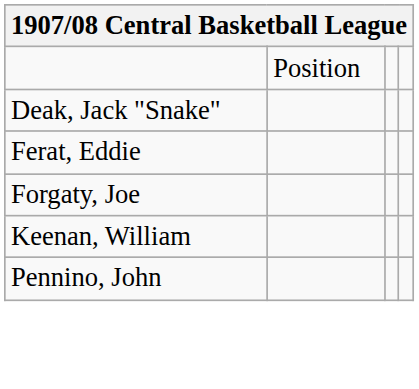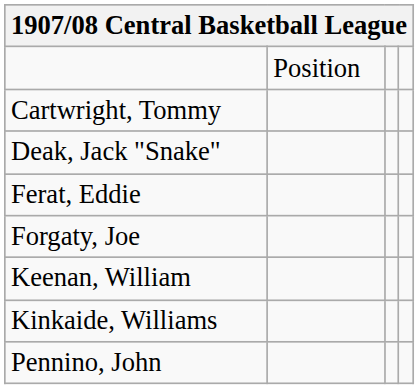+ row: Cartwright, Tommy
+ row: Kinkaide, Williams
